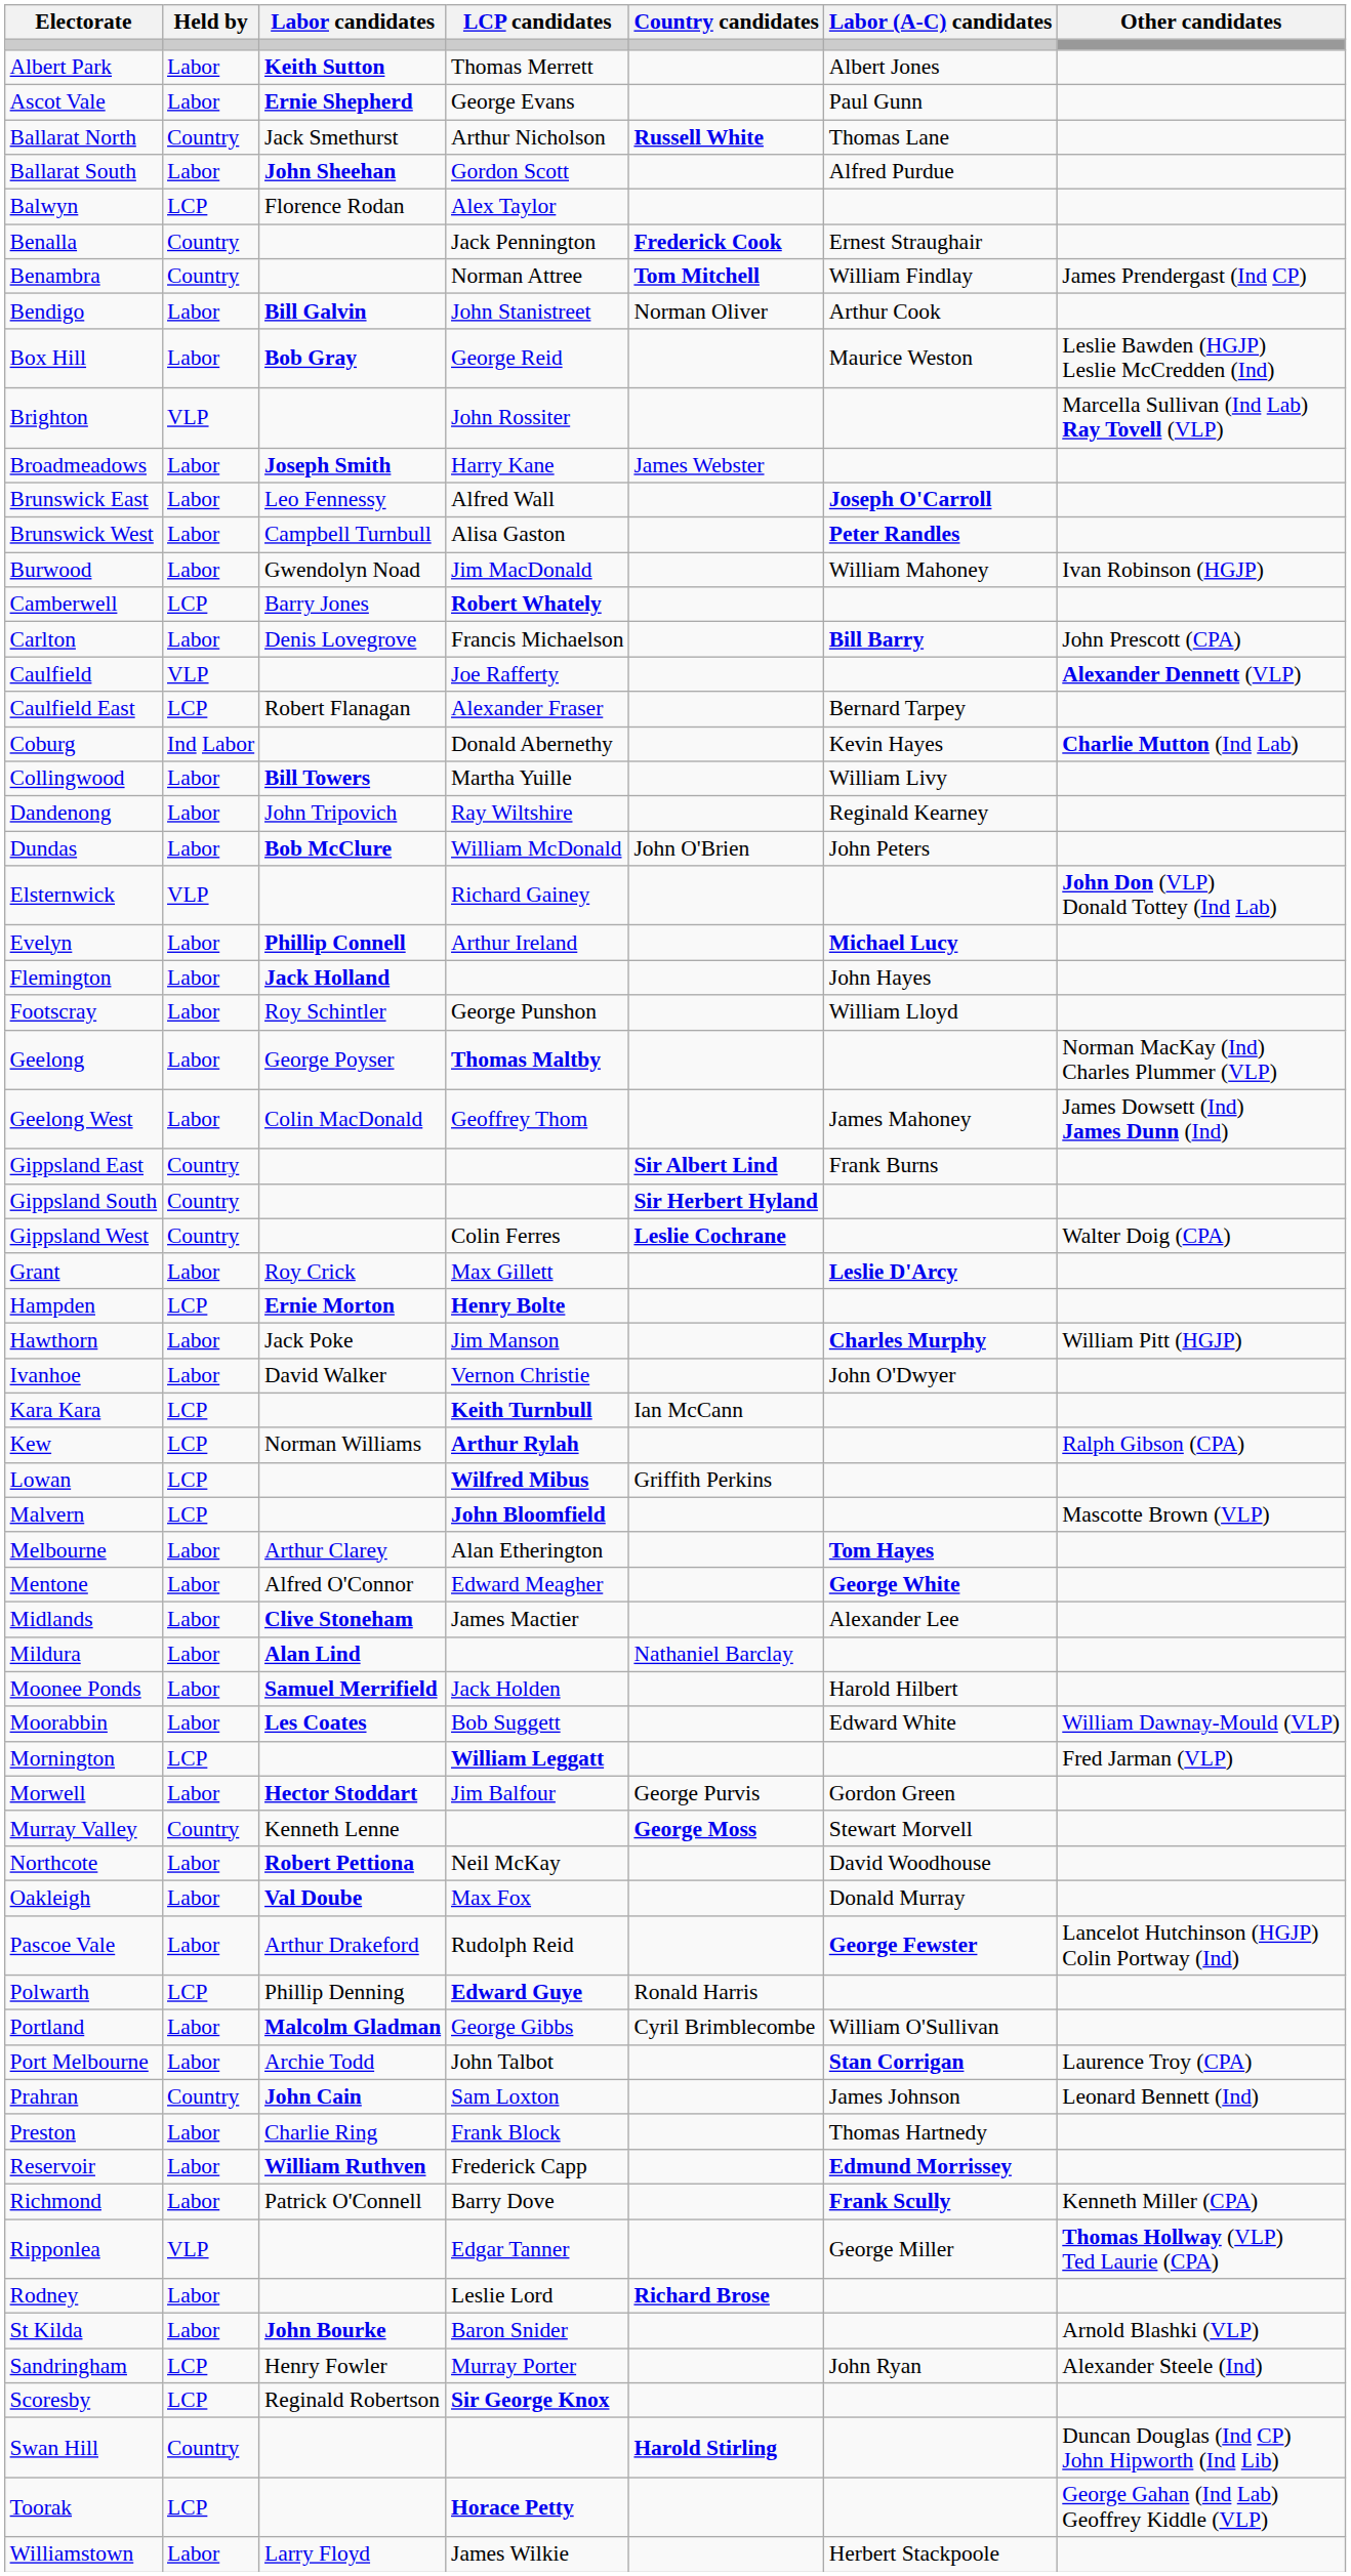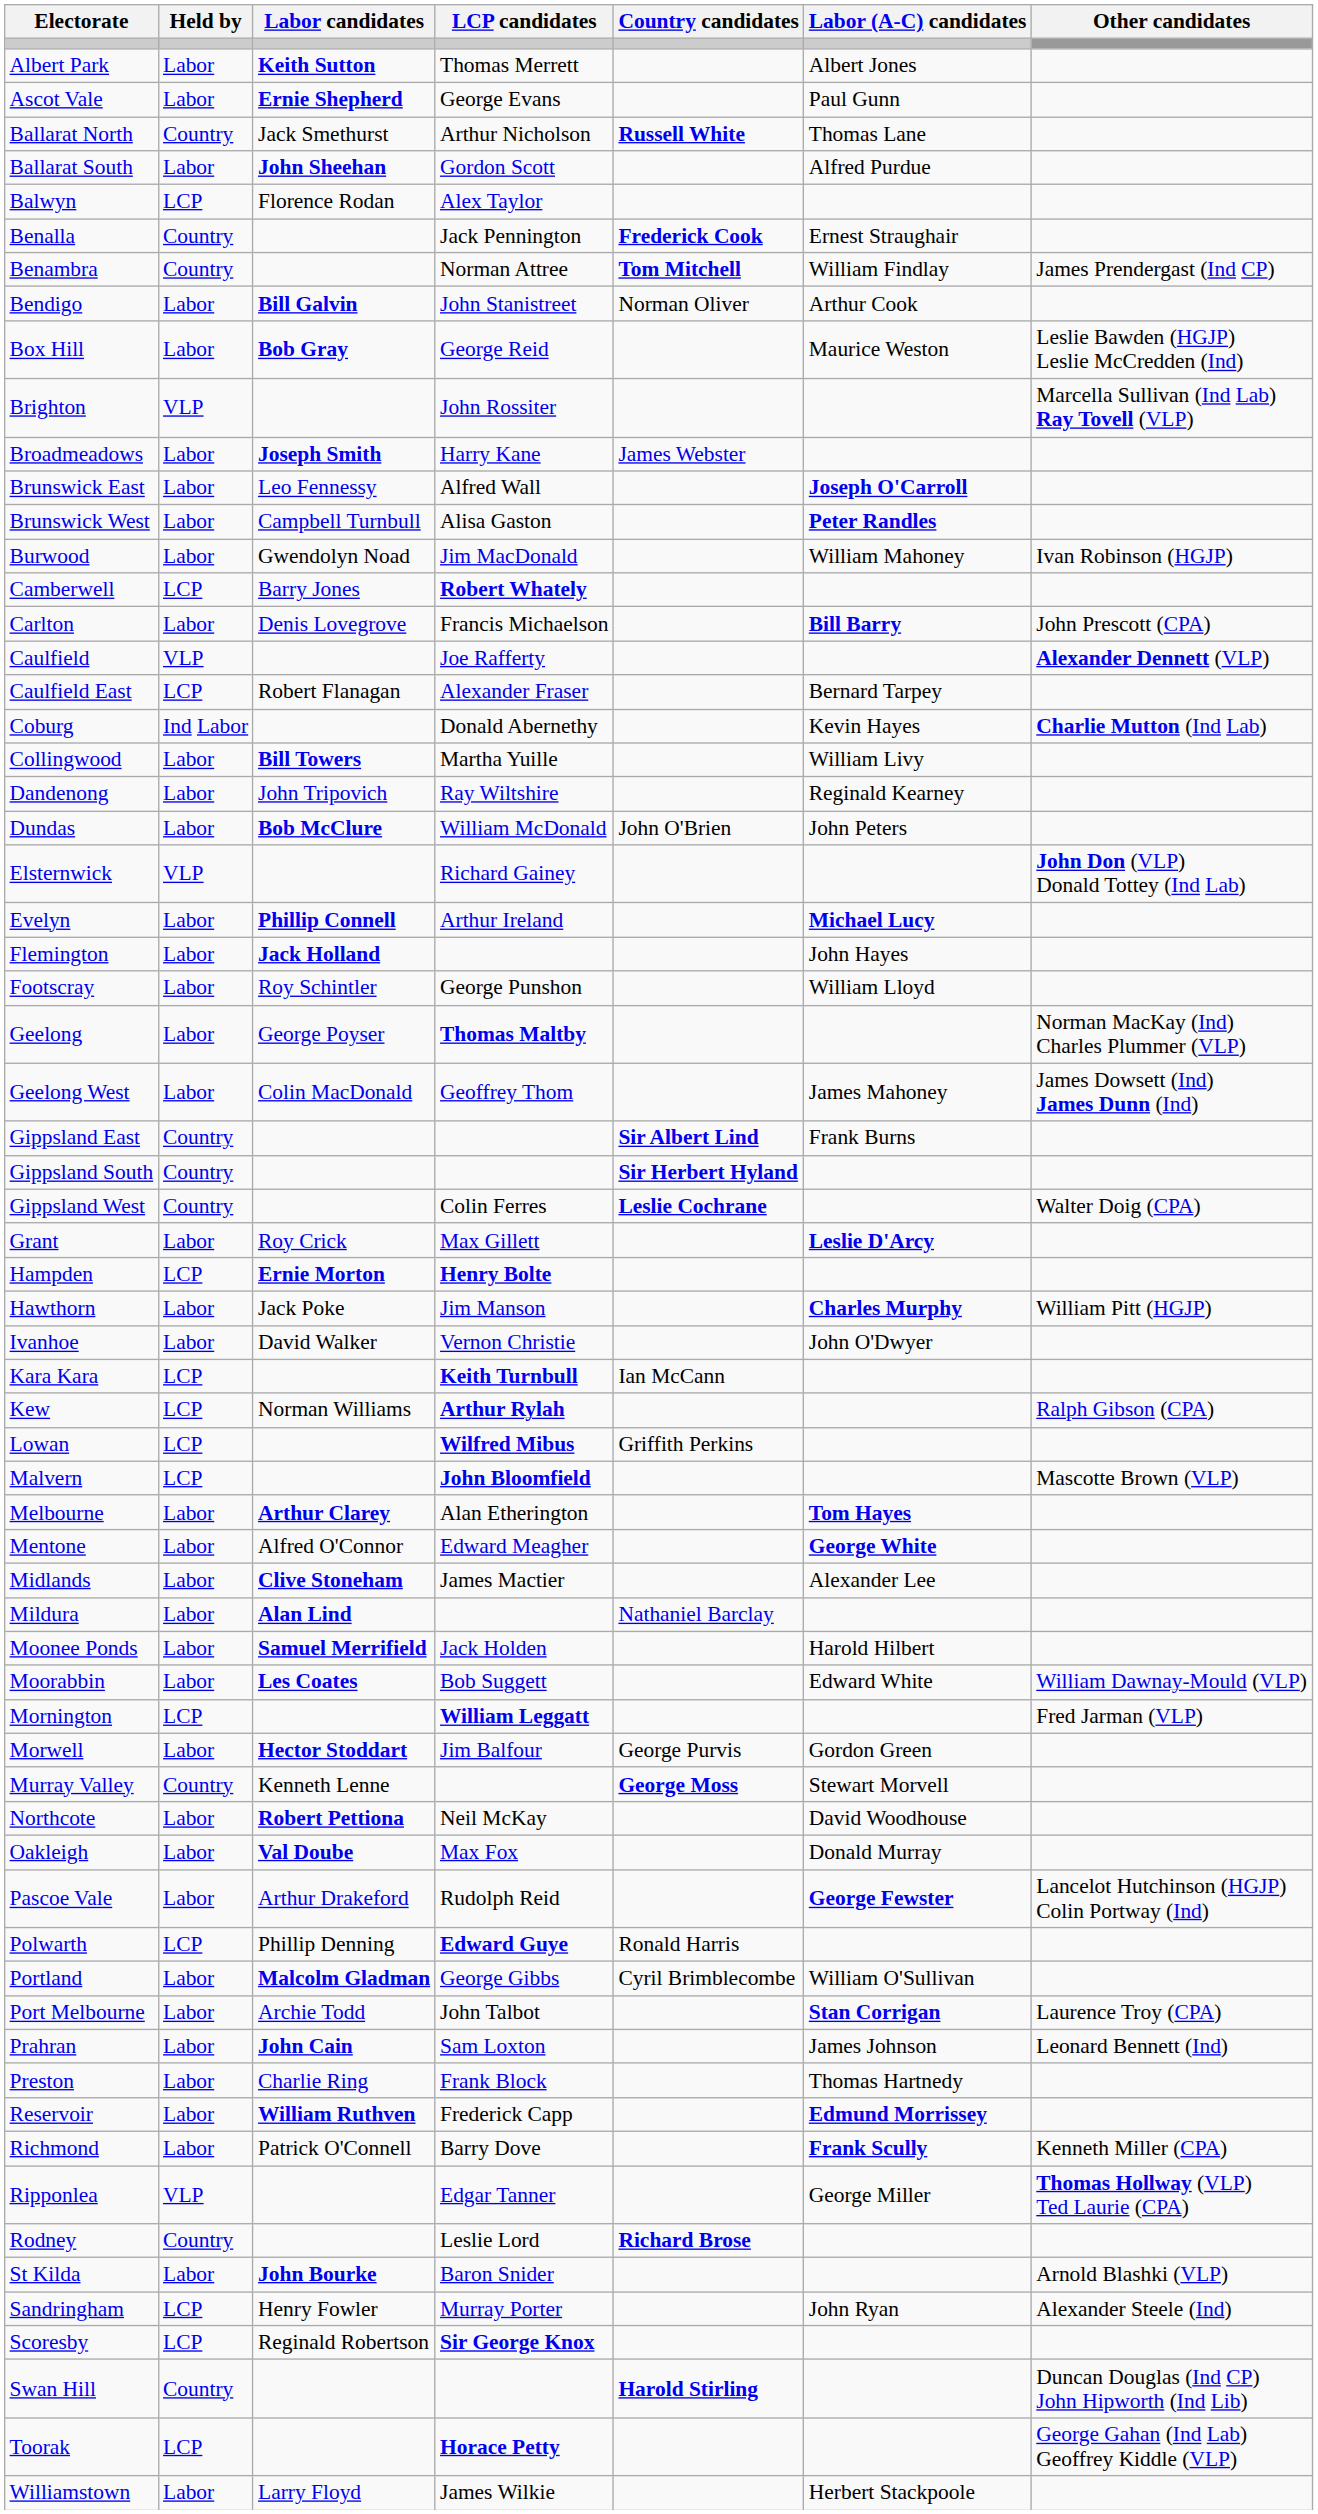Melbourne | Labor candidates: normal -> bold
Prahran | Held by: Country -> Labor
Rodney | Held by: Labor -> Country
